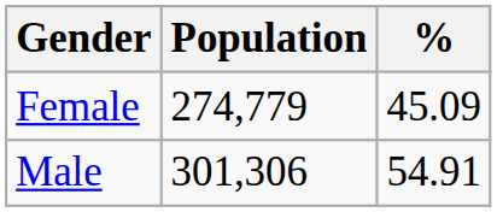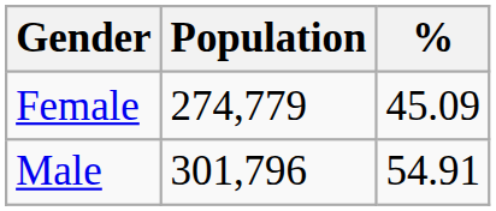Male | Population: 301,306 -> 301,796
